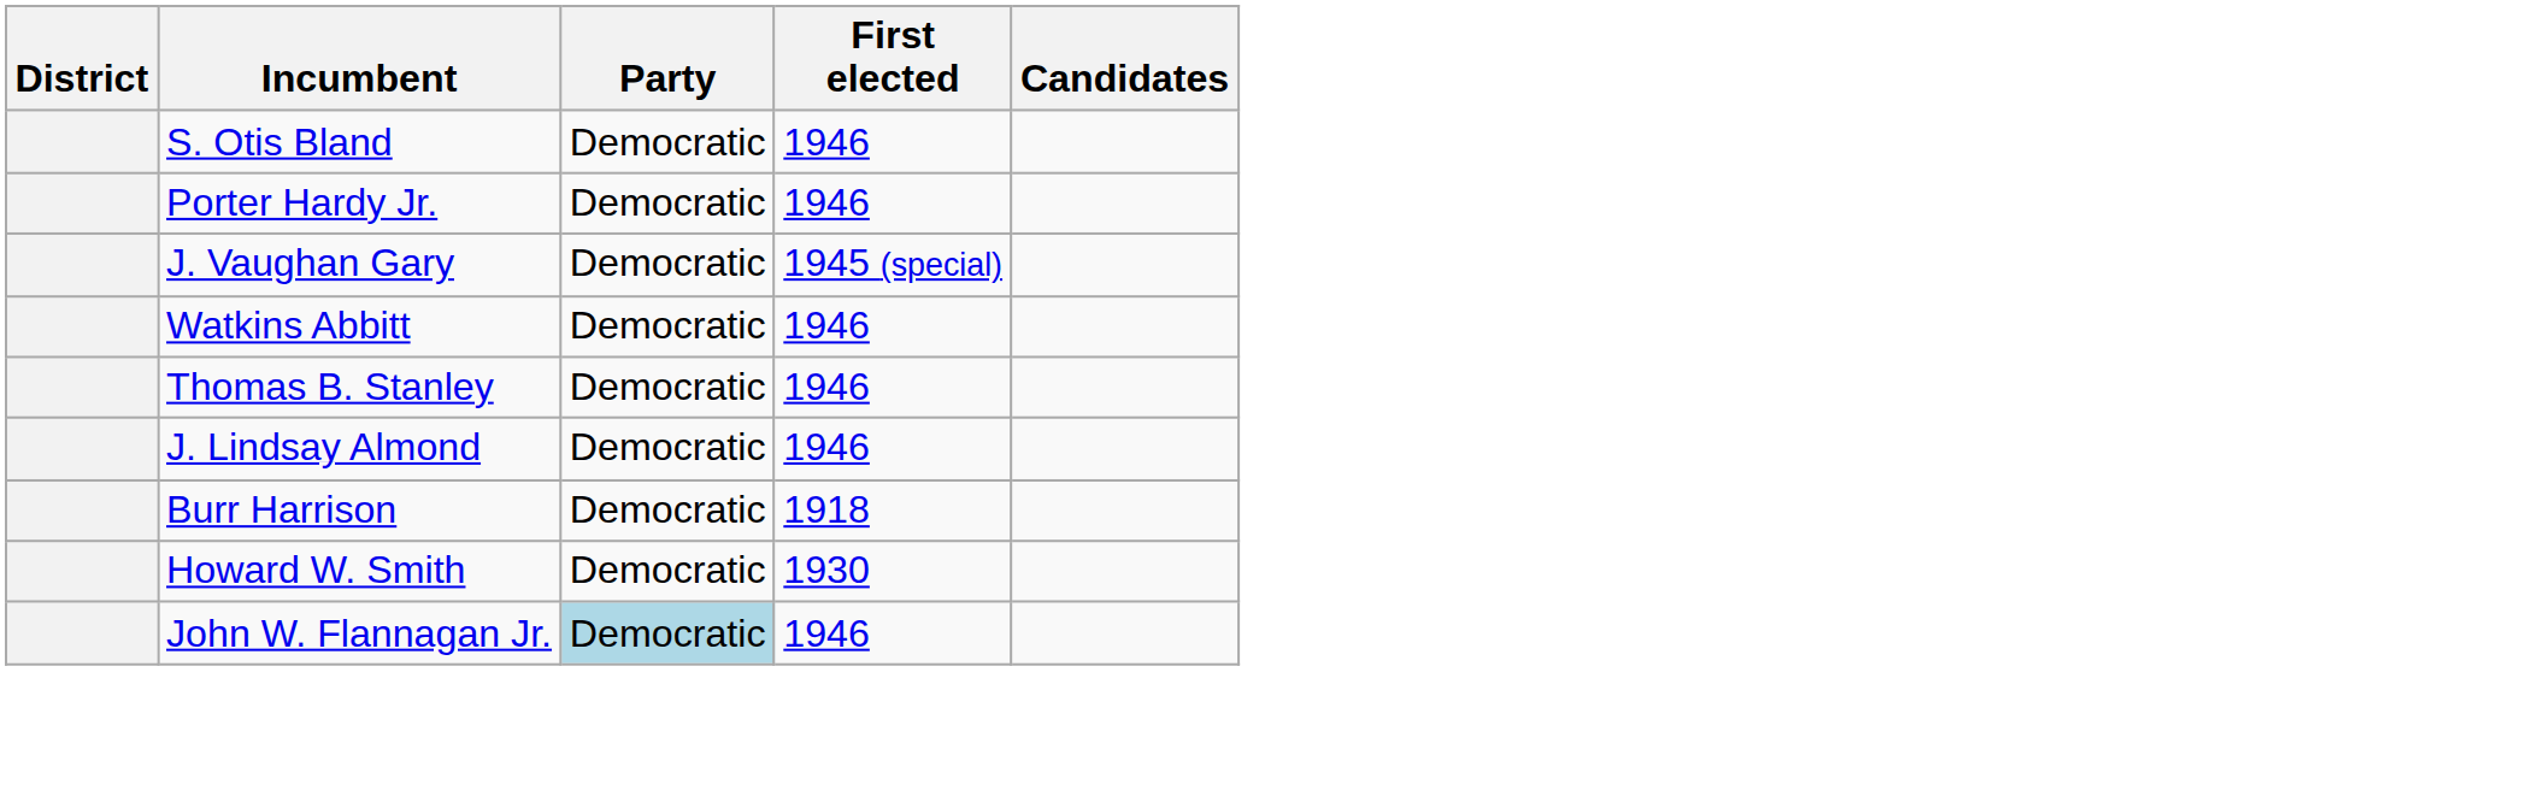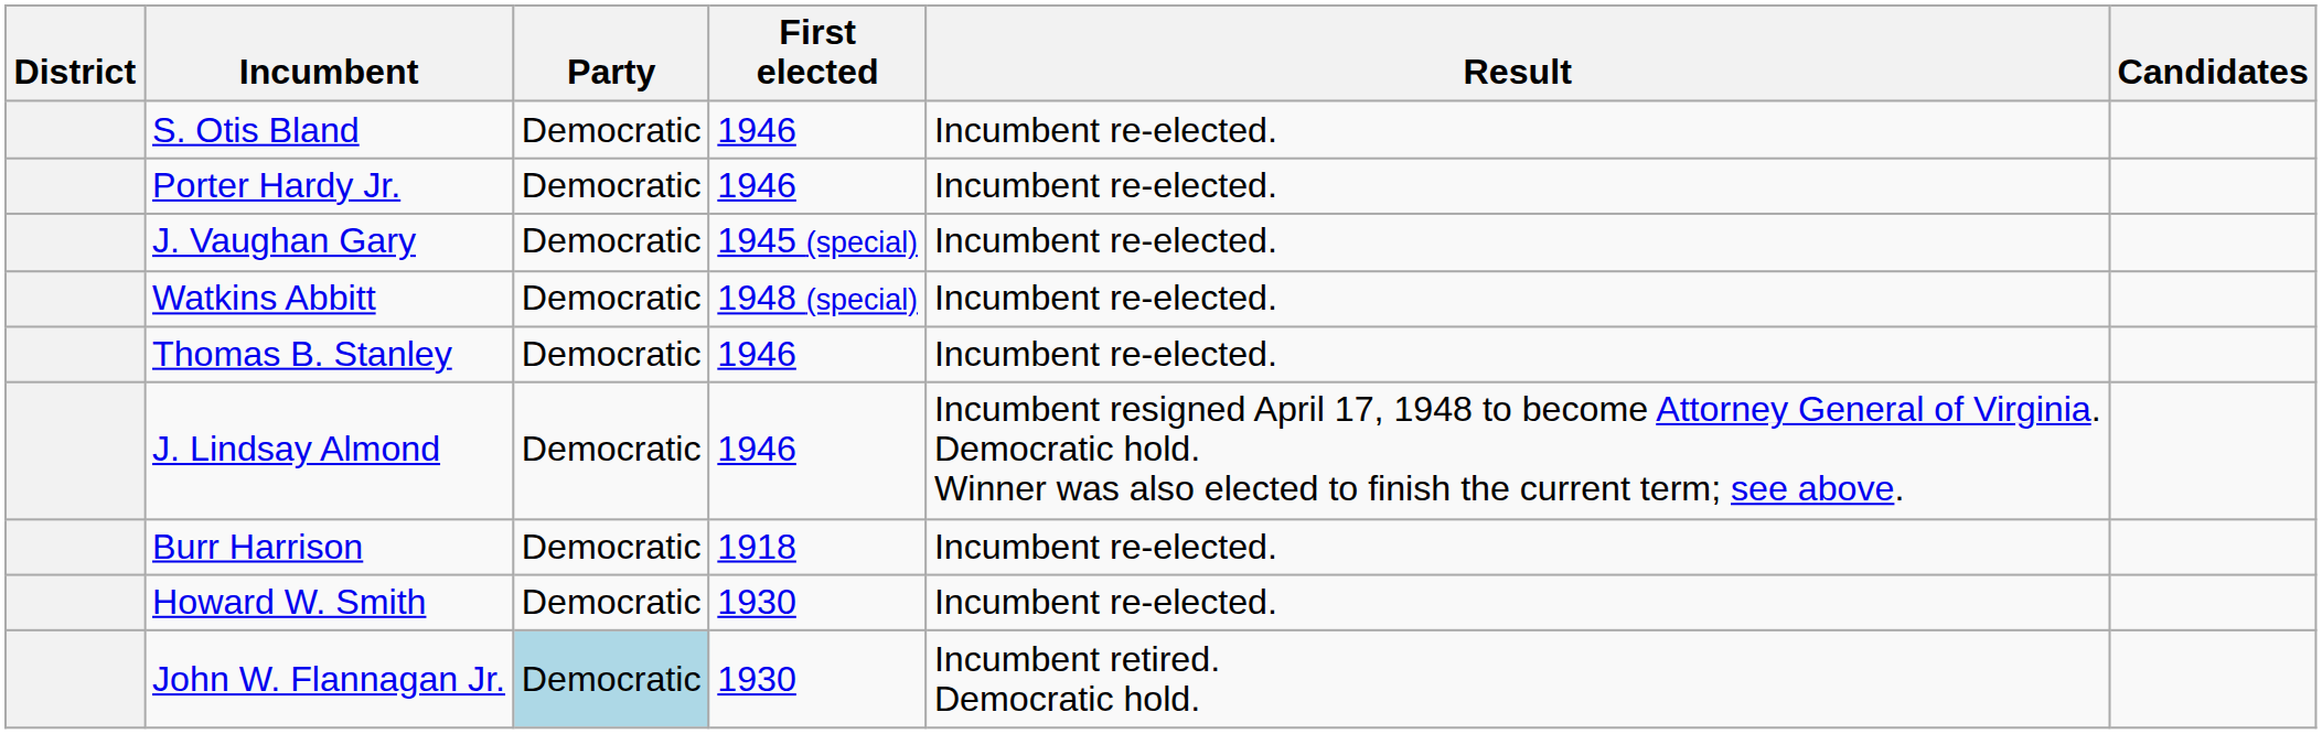+ column: Result | Incumbent re-elected. | Incumbent re-elected. | Incumbent re-elected. | Incumbent re-elected. | Incumbent re-elected. | Incumbent resigned April 17, 1948 to become Attorney General of Virginia. Democratic hold. Winner was also elected to finish the current term; see above. | Incumbent re-elected. | Incumbent re-elected. | Incumbent retired. Democratic hold.
Watkins Abbitt | First elected: 1946 -> 1948 (special)
John W. Flannagan Jr. | First elected: 1946 -> 1930
